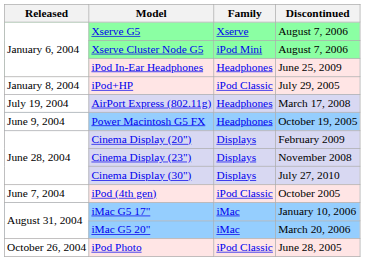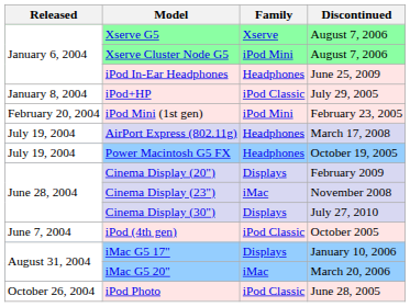+ row: February 20, 2004 | iPod Mini (1st gen) | iPod Mini | February 23, 2005
Power Macintosh G5 FX | Released: June 9, 2004 -> July 19, 2004
Cinema Display (23") | Family: Displays -> iMac
iMac G5 17" | Family: iMac -> Displays
